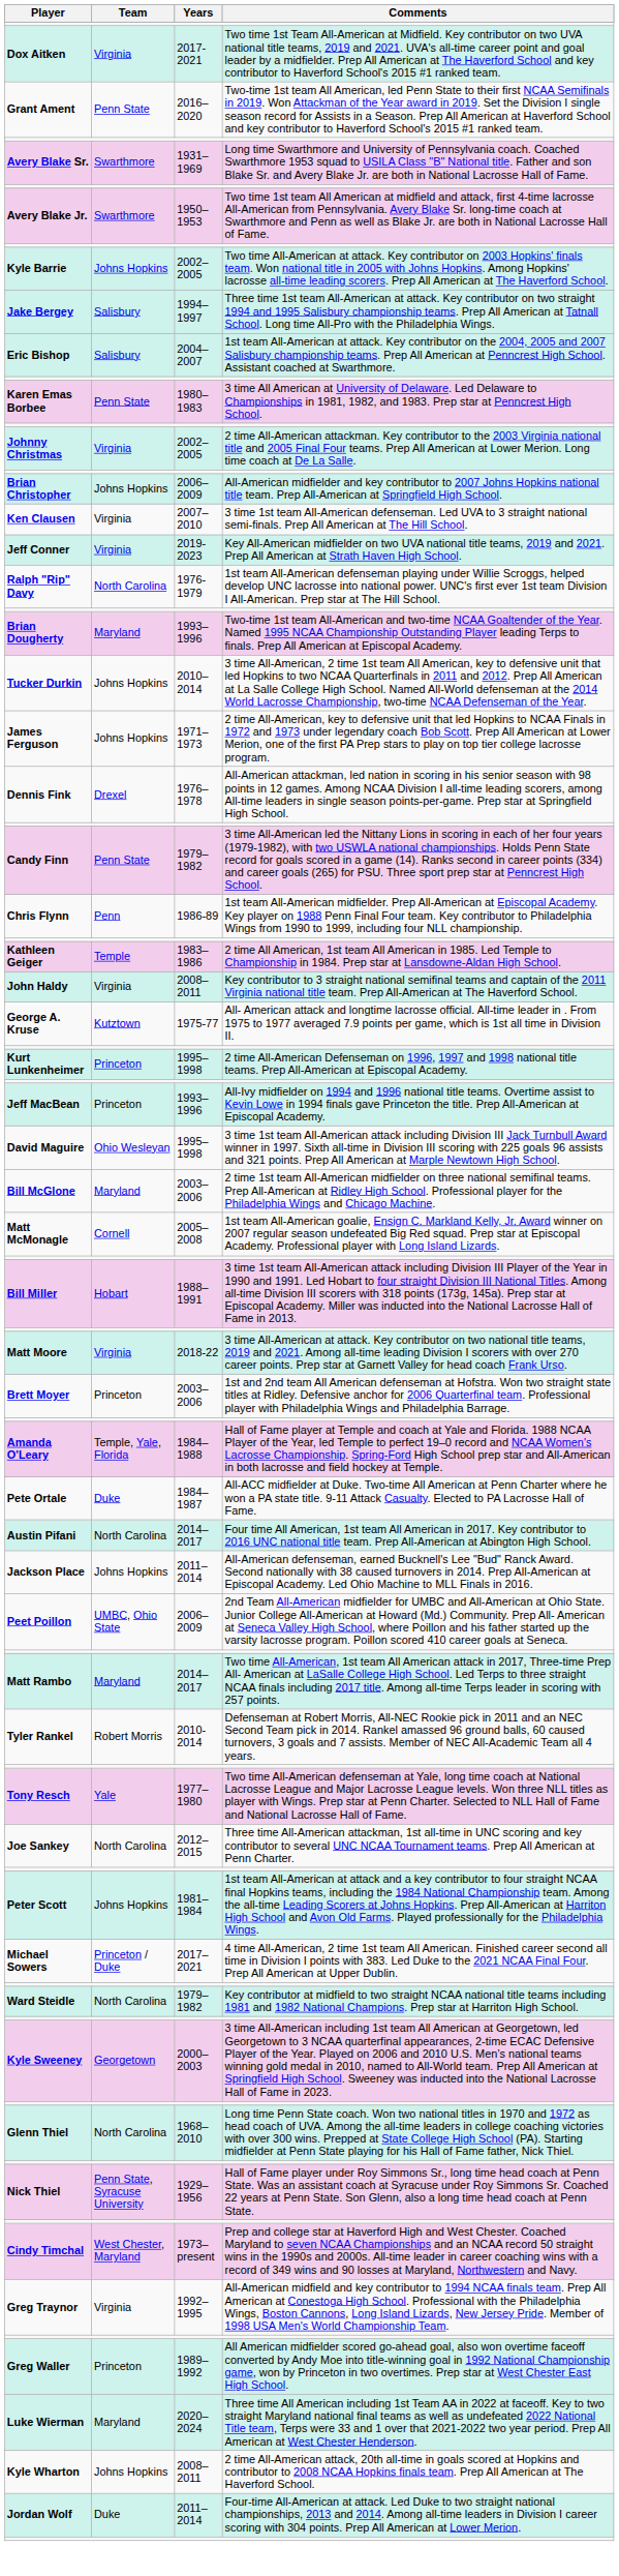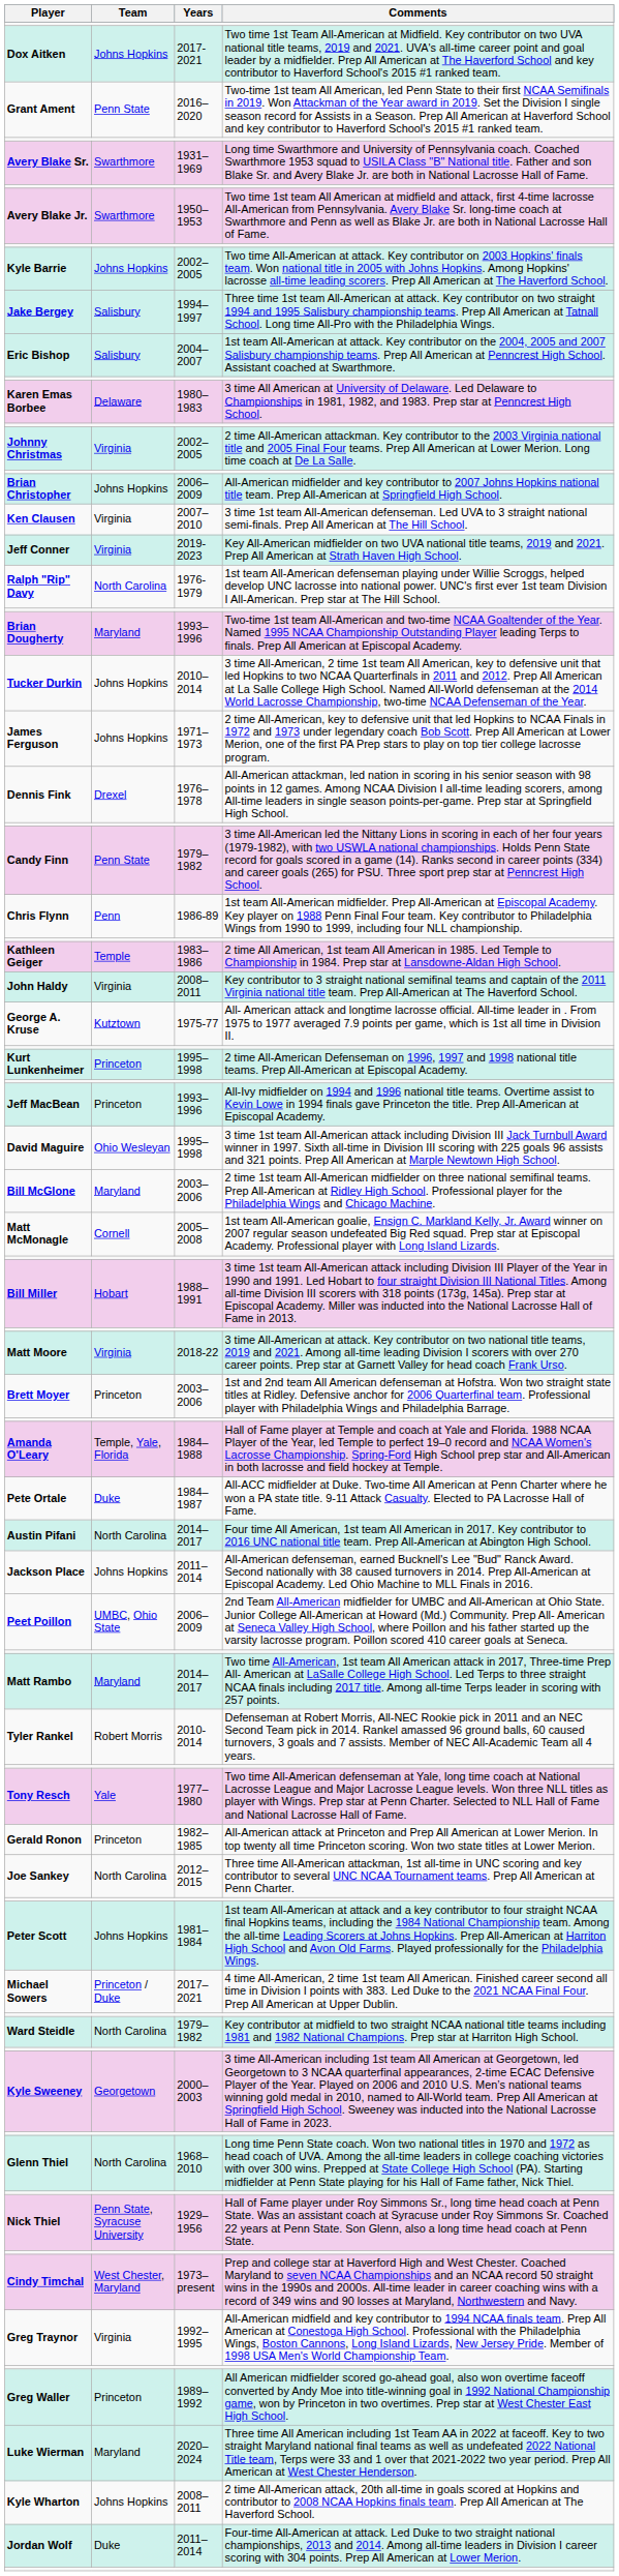Dox Aitken | Team: Virginia -> Johns Hopkins
Karen Emas Borbee | Team: Penn State -> Delaware
+ row: Gerald Ronon | Princeton | 1982–1985 | All-American attack at Princeton and Prep All American at Lower Merion. In top twenty all time Princeton scoring. Won two state titles at Lower Merion.
